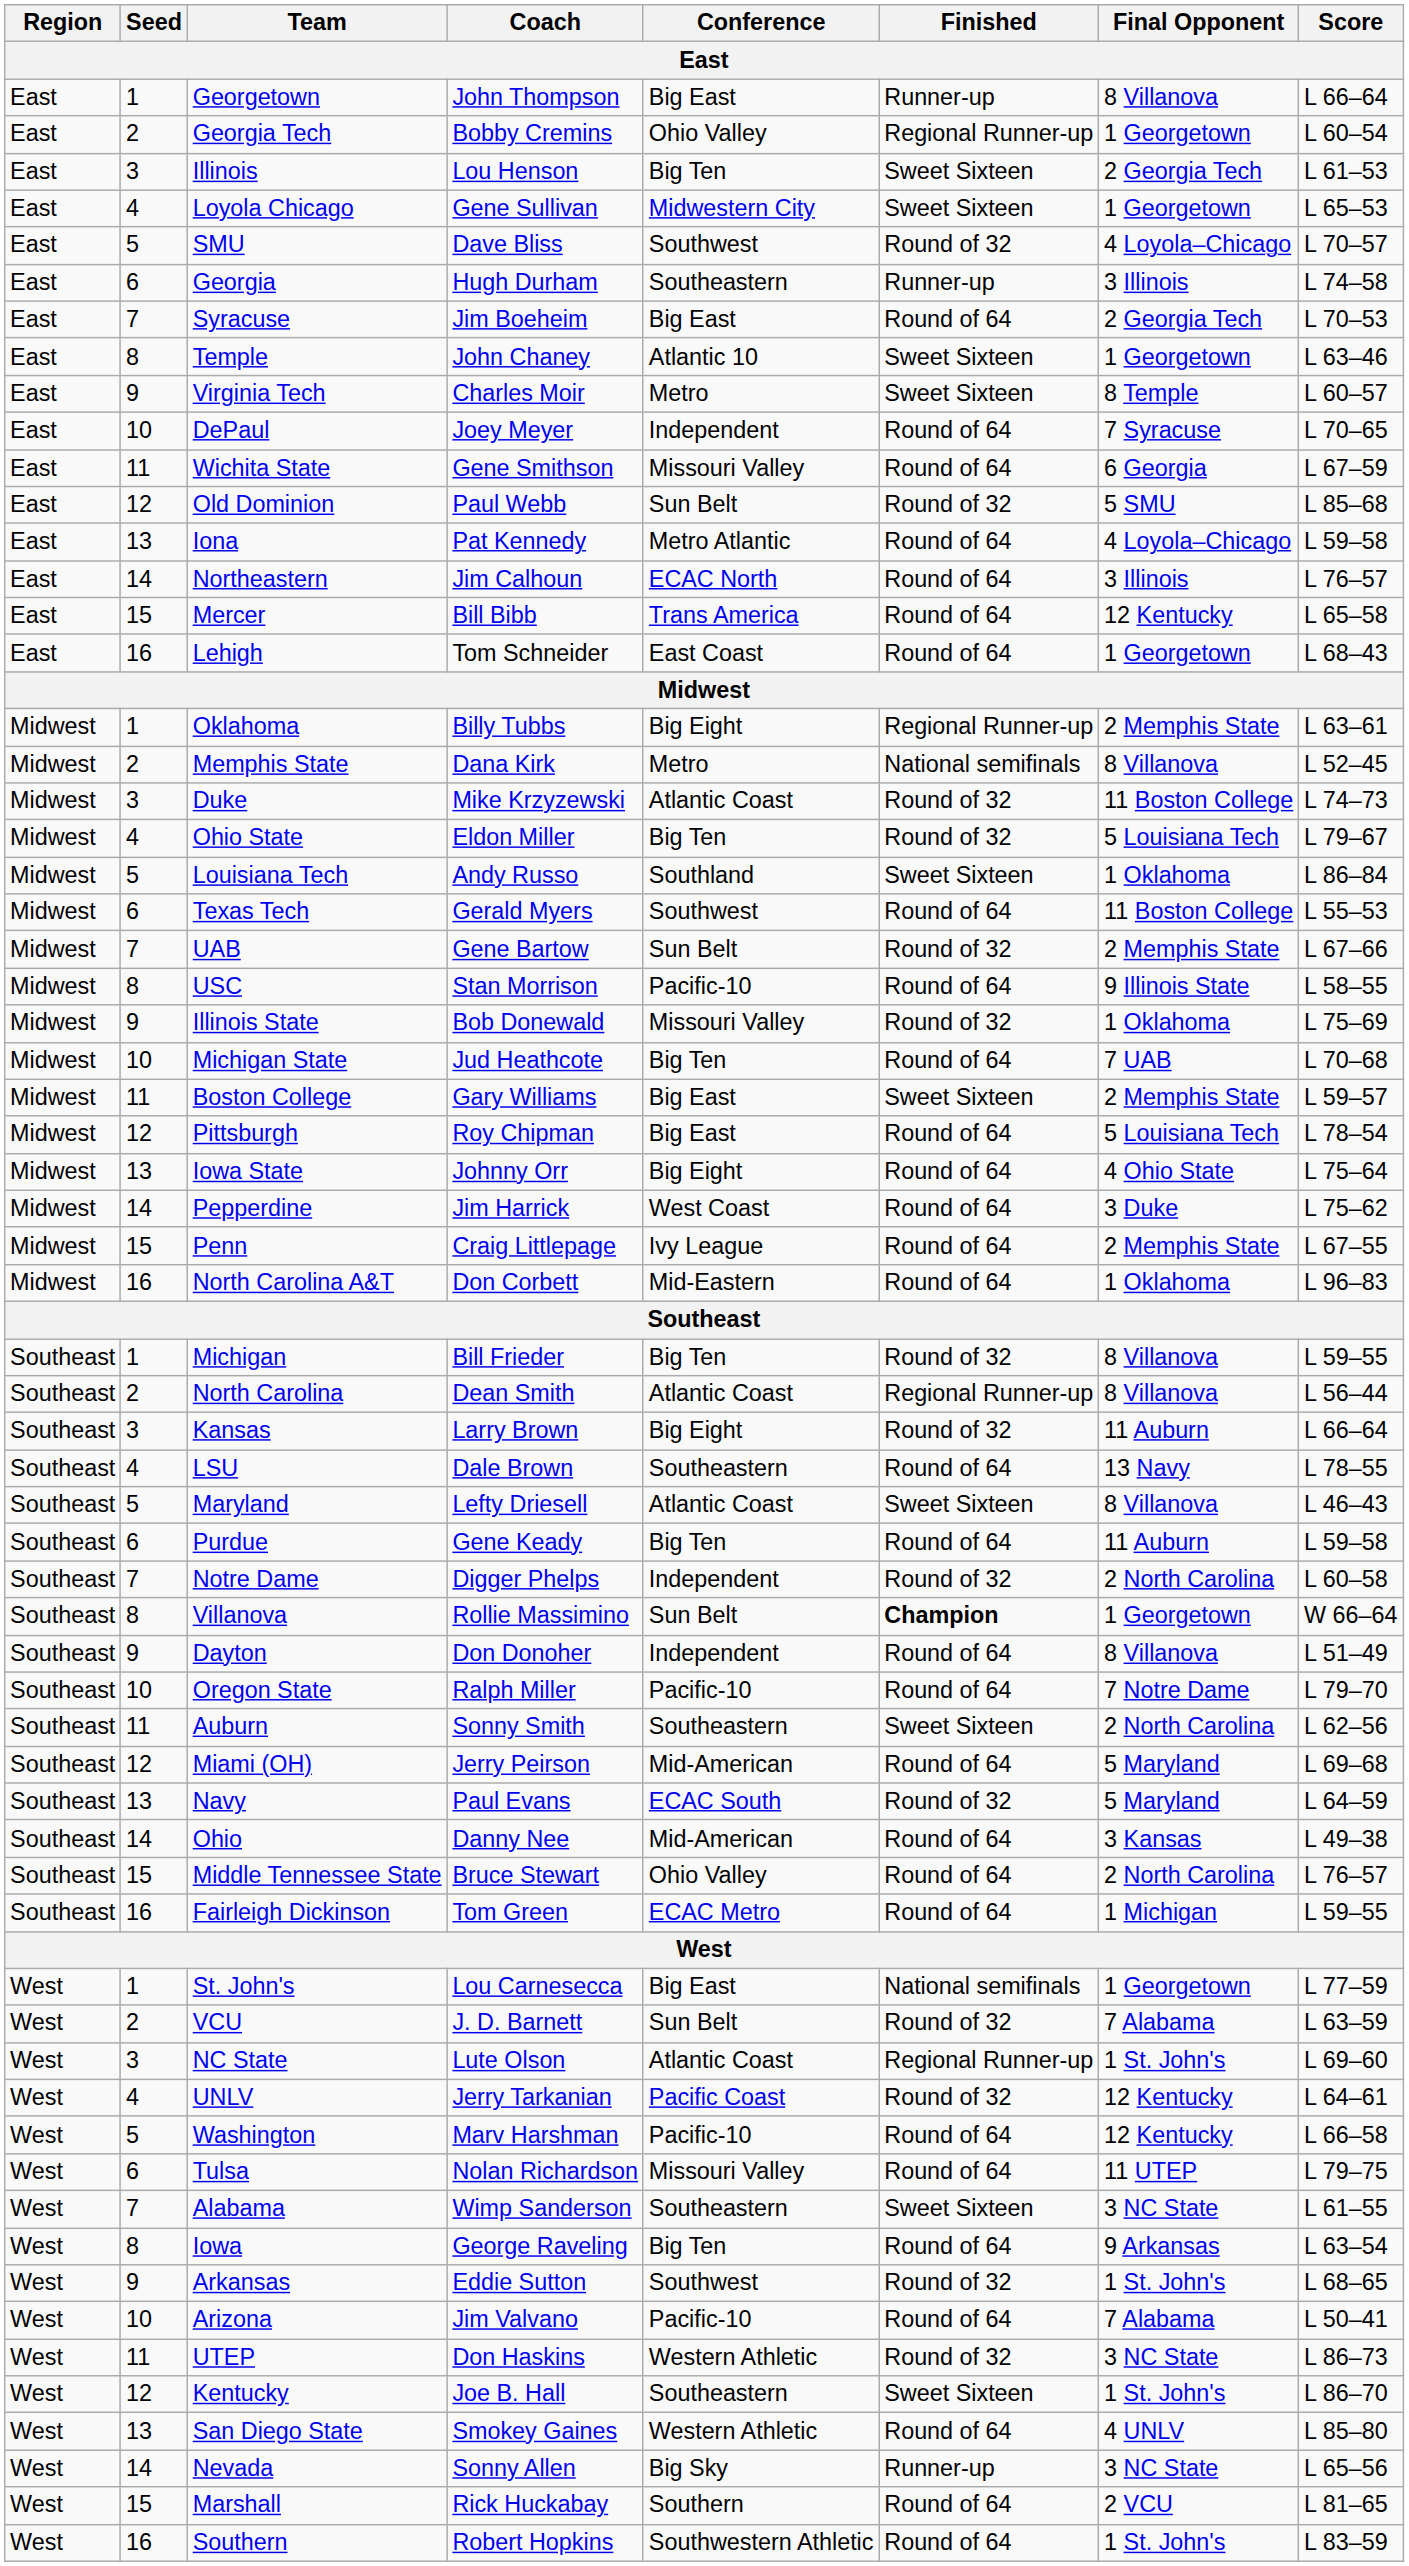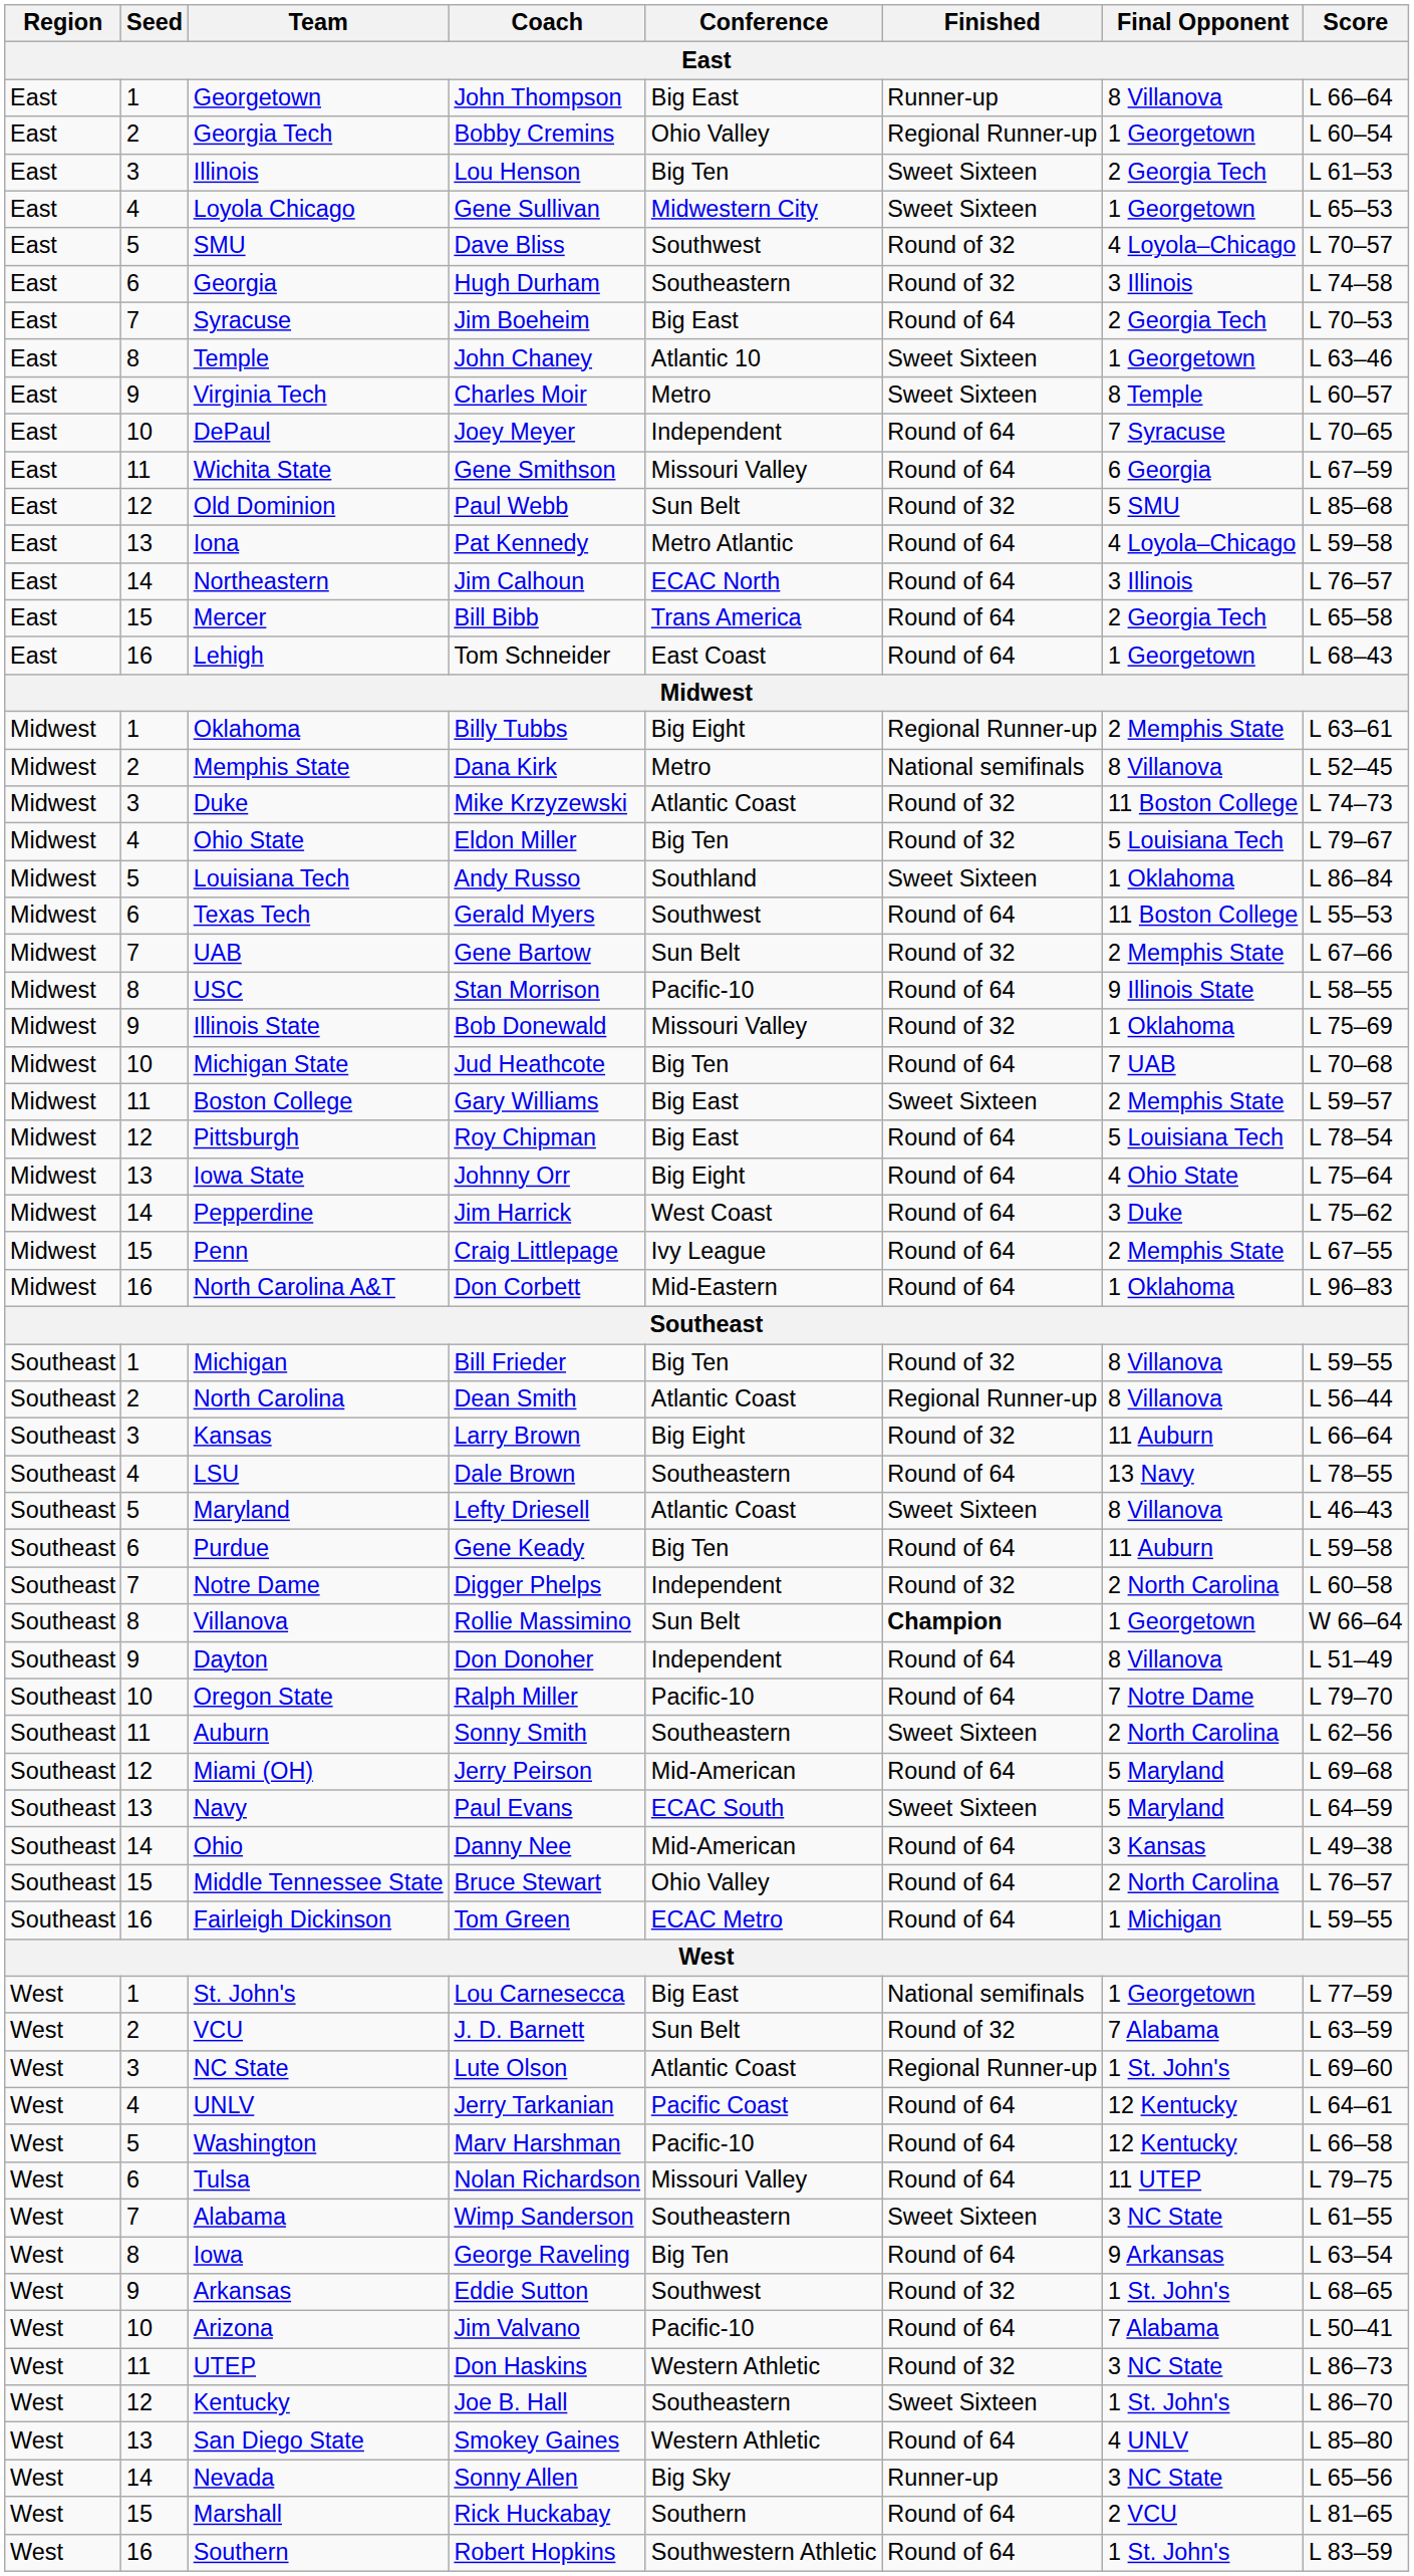Georgia | Finished: Runner-up -> Round of 32
Mercer | Final Opponent: 12 Kentucky -> 2 Georgia Tech
Navy | Finished: Round of 32 -> Sweet Sixteen
UNLV | Finished: Round of 32 -> Round of 64
